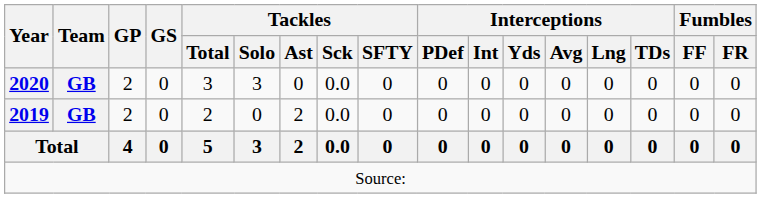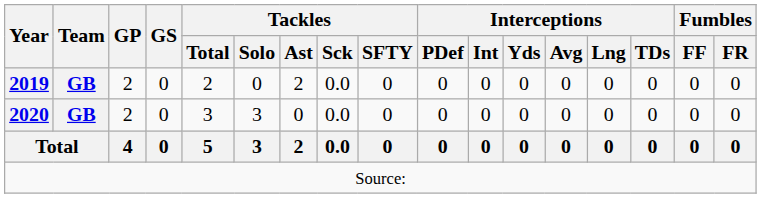rows swapped: 2019 <-> 2020
